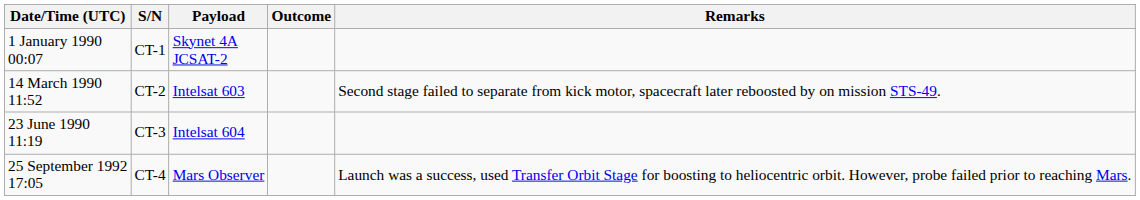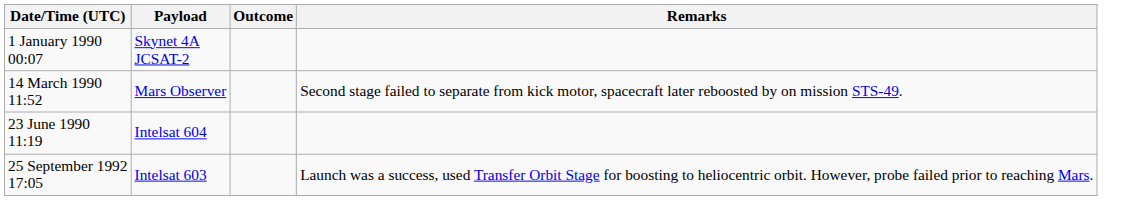- column: S/N | CT-1 | CT-2 | CT-3 | CT-4
14 March 1990 11:52 | Payload: Intelsat 603 -> Mars Observer
25 September 1992 17:05 | Payload: Mars Observer -> Intelsat 603
